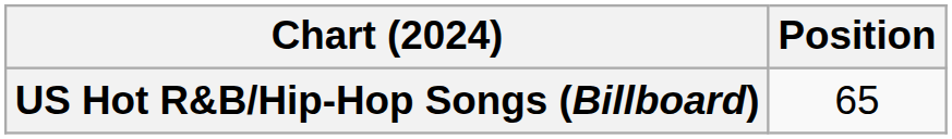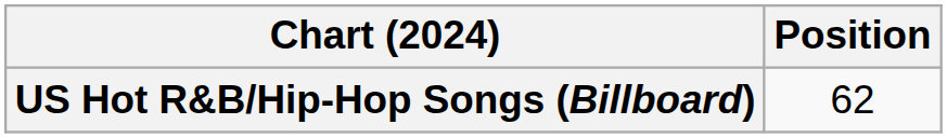US Hot R&B/Hip-Hop Songs (Billboard) | Position: 65 -> 62
